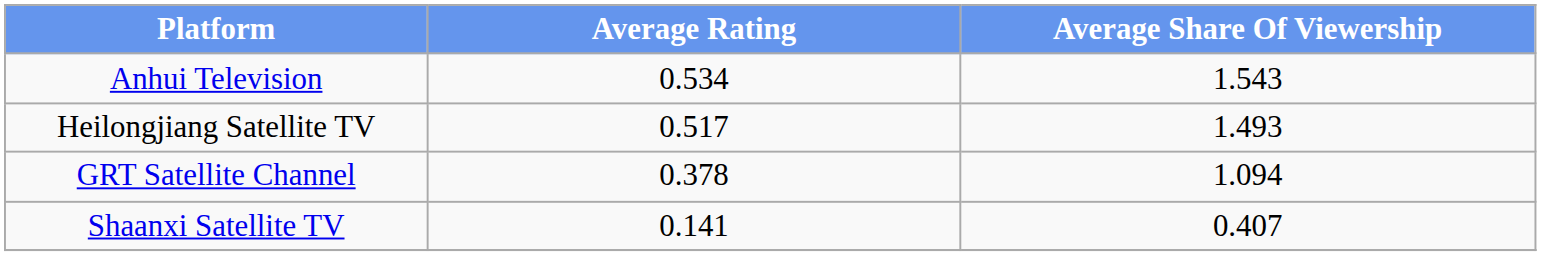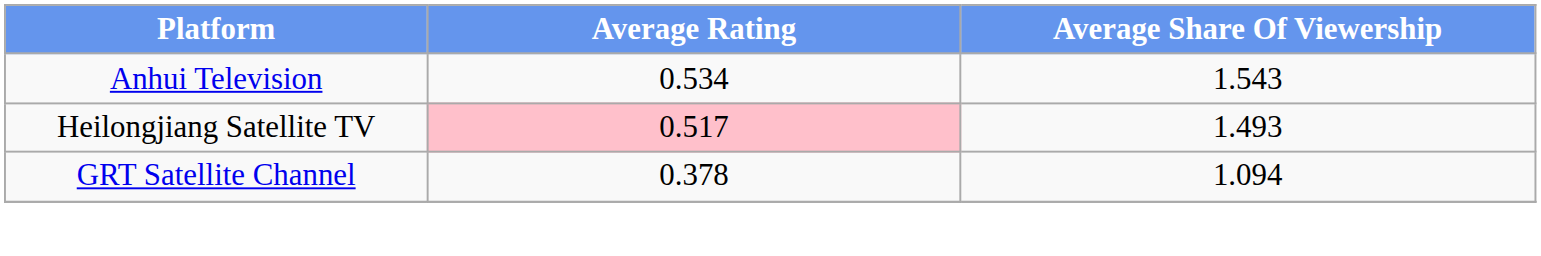Heilongjiang Satellite TV | Average Rating: no background -> pink background
- row: Shaanxi Satellite TV | 0.141 | 0.407
